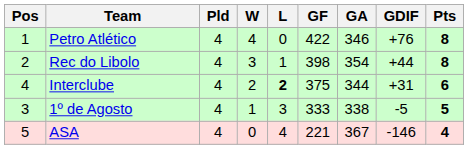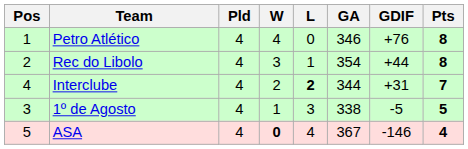- column: GF | 422 | 398 | 375 | 333 | 221
Interclube | Pts: 6 -> 7
ASA | W: normal -> bold
